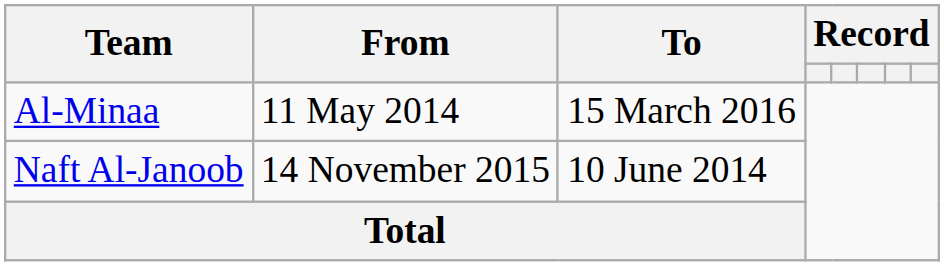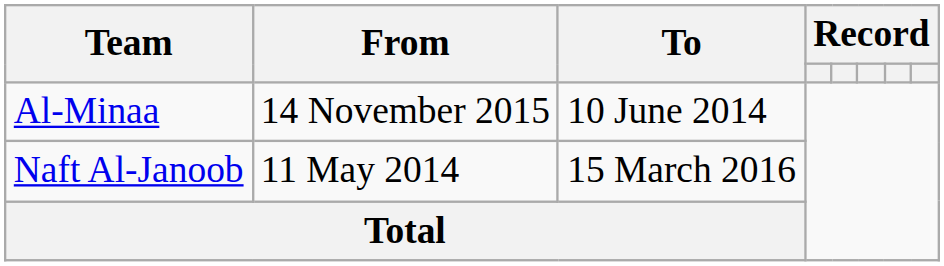Al-Minaa | From: 11 May 2014 -> 14 November 2015
Al-Minaa | To: 15 March 2016 -> 10 June 2014
Naft Al-Janoob | From: 14 November 2015 -> 11 May 2014
Naft Al-Janoob | To: 10 June 2014 -> 15 March 2016
